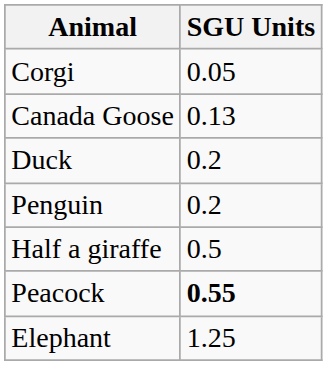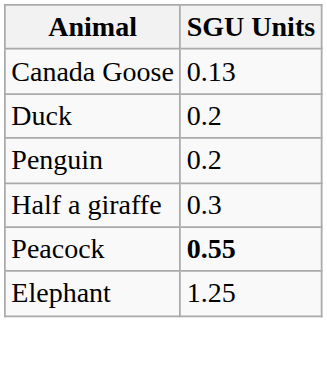- row: Corgi | 0.05
Half a giraffe | SGU Units: 0.5 -> 0.3
